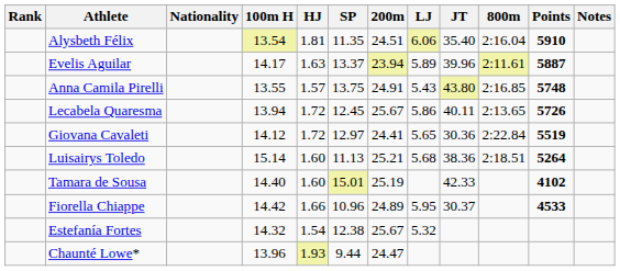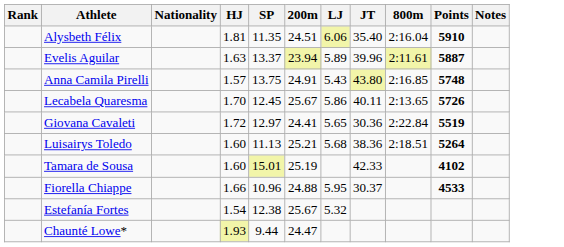- column: 100m H | 13.54 | 14.17 | 13.55 | 13.94 | 14.12 | 15.14 | 14.40 | 14.42 | 14.32 | 13.96
Lecabela Quaresma | HJ: 1.72 -> 1.70
Fiorella Chiappe | 200m: 24.89 -> 24.88
